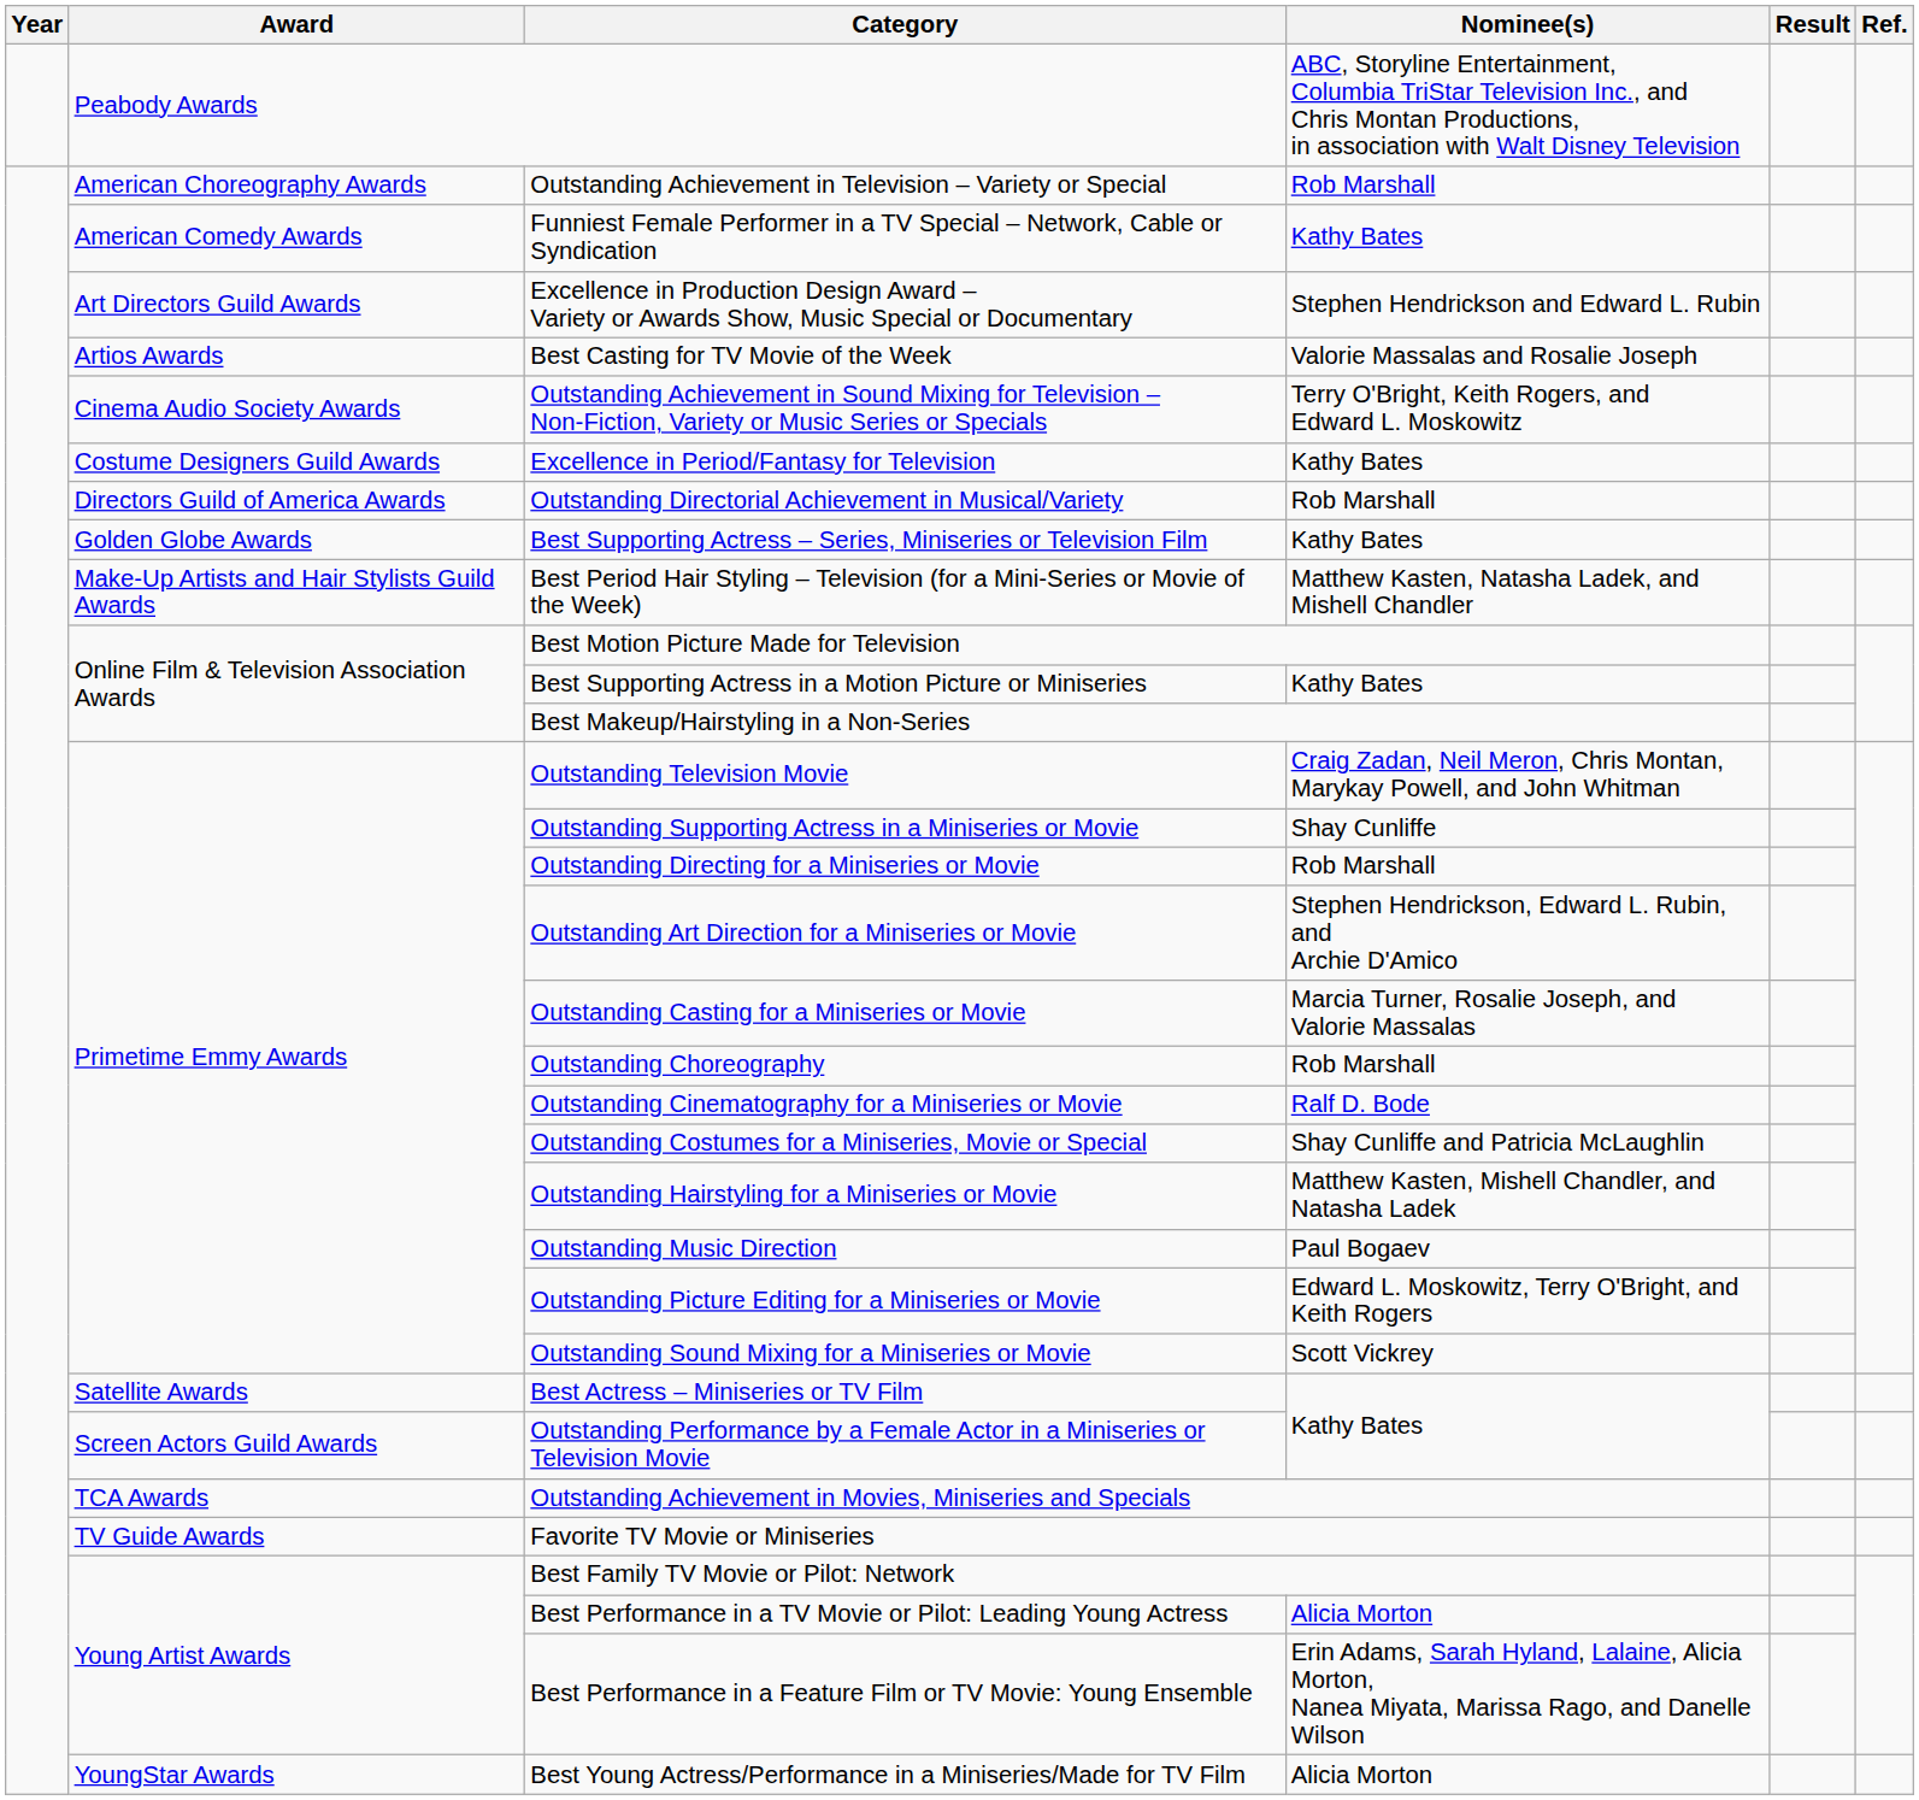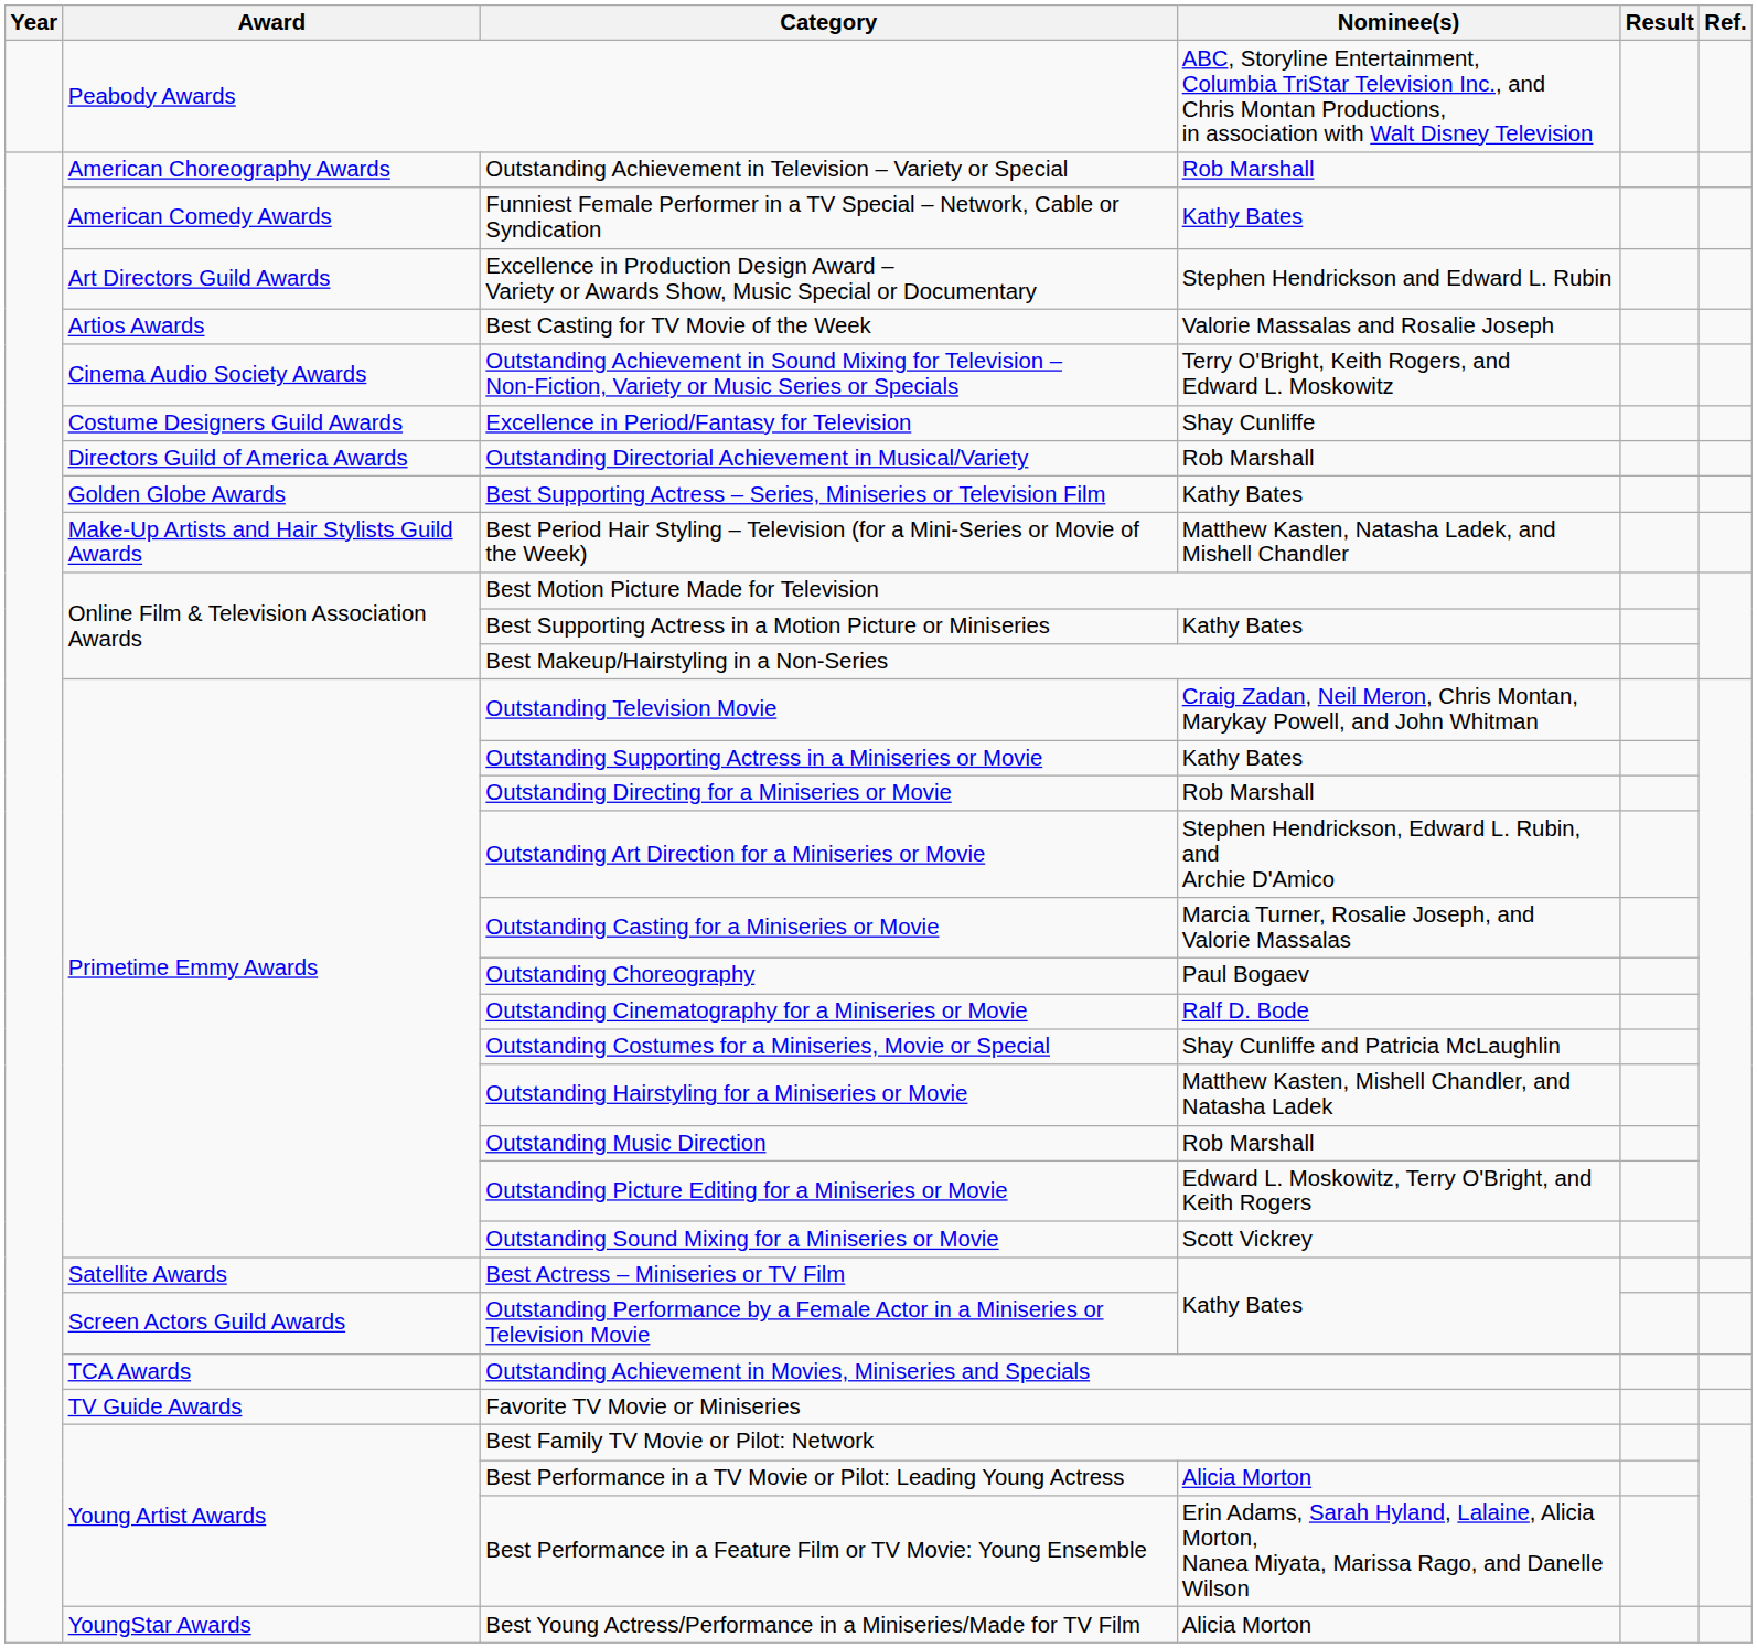Excellence in Period/Fantasy for Television | Nominee(s): Kathy Bates -> Shay Cunliffe
Outstanding Supporting Actress in a Miniseries or Movie | Nominee(s): Shay Cunliffe -> Kathy Bates
Outstanding Choreography | Nominee(s): Rob Marshall -> Paul Bogaev
Outstanding Music Direction | Nominee(s): Paul Bogaev -> Rob Marshall
